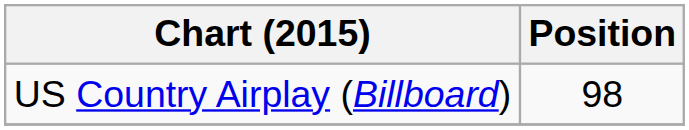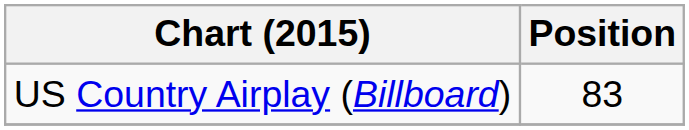US Country Airplay (Billboard) | Position: 98 -> 83
